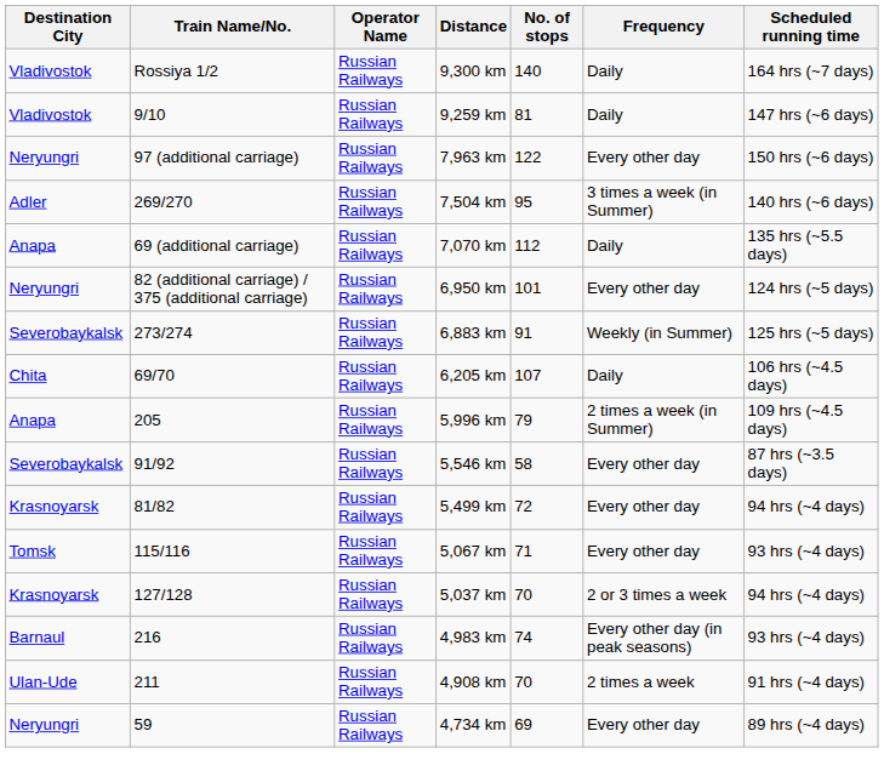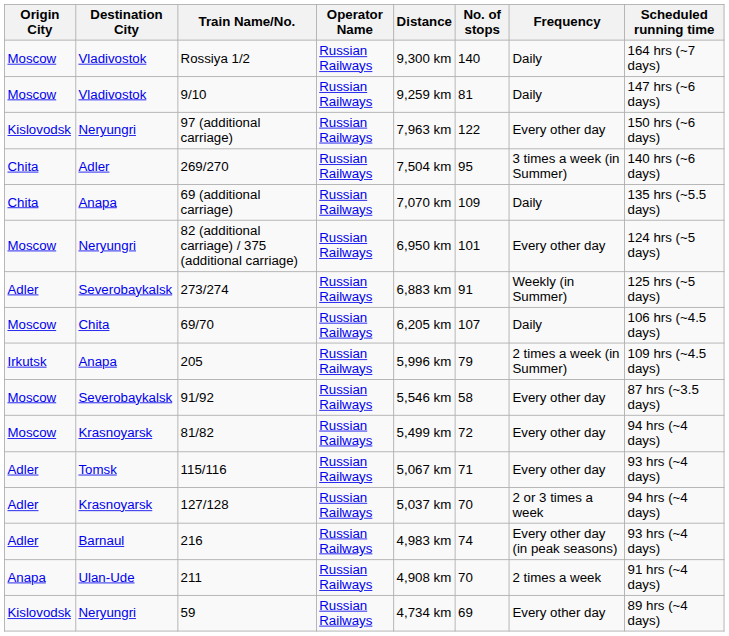+ column: Origin City | Moscow | Moscow | Kislovodsk | Chita | Chita | Moscow | Adler | Moscow | Irkutsk | Moscow | Moscow | Adler | Adler | Adler | Anapa | Kislovodsk
69 (additional carriage) | No. of stops: 112 -> 109
